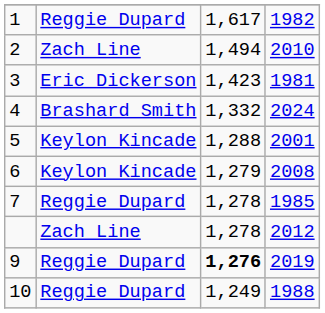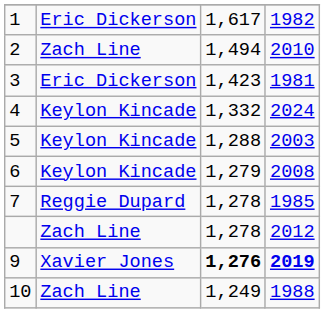1 | column 2: Reggie Dupard -> Eric Dickerson
4 | column 2: Brashard Smith -> Keylon Kincade
5 | column 4: 2001 -> 2003
9 | column 2: Reggie Dupard -> Xavier Jones
9 | column 4: normal -> bold
10 | column 2: Reggie Dupard -> Zach Line
